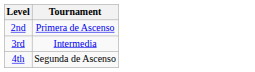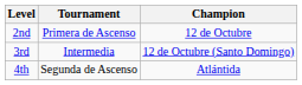+ column: Champion | 12 de Octubre | 12 de Octubre (Santo Domingo) | Atlántida
